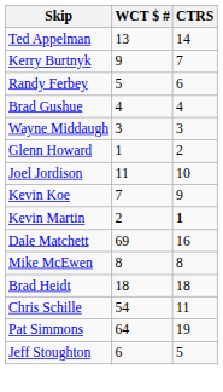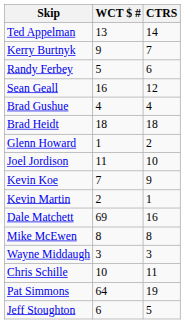+ row: Sean Geall | 16 | 12
rows swapped: Brad Heidt <-> Wayne Middaugh
Kevin Martin | CTRS: bold -> normal
Chris Schille | WCT $ #: 54 -> 10
